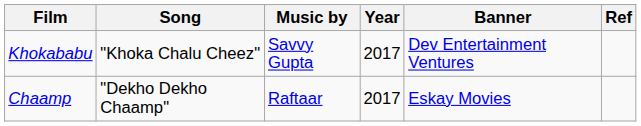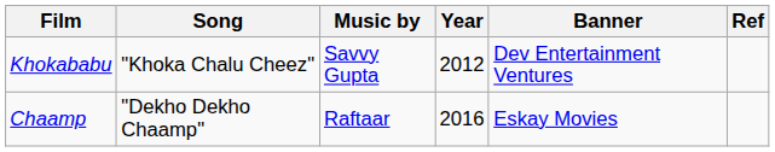Khokababu | Year: 2017 -> 2012
Chaamp | Year: 2017 -> 2016
